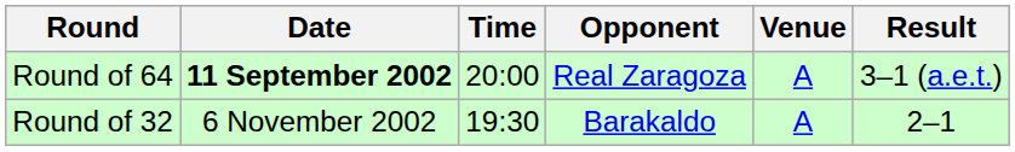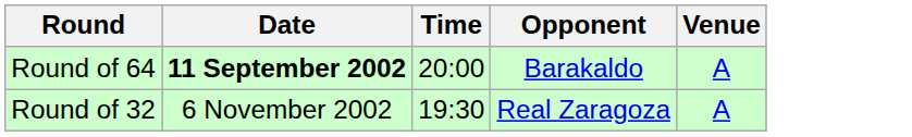- column: Result | 3–1 (a.e.t.) | 2–1
Round of 64 | Opponent: Real Zaragoza -> Barakaldo
Round of 32 | Opponent: Barakaldo -> Real Zaragoza
